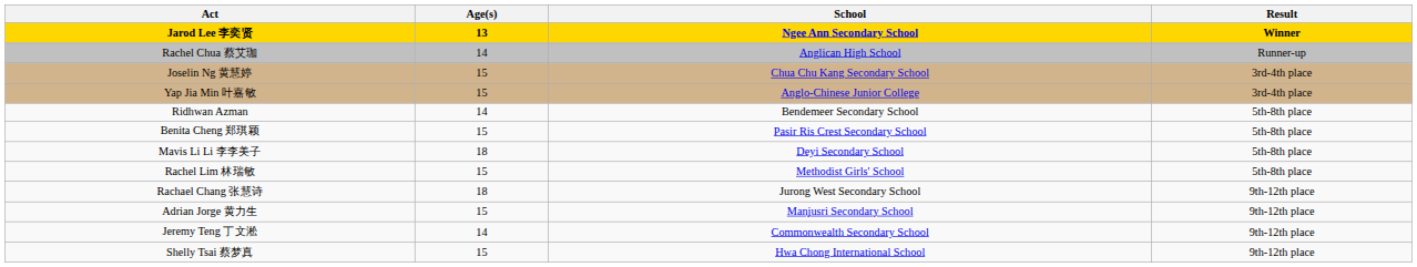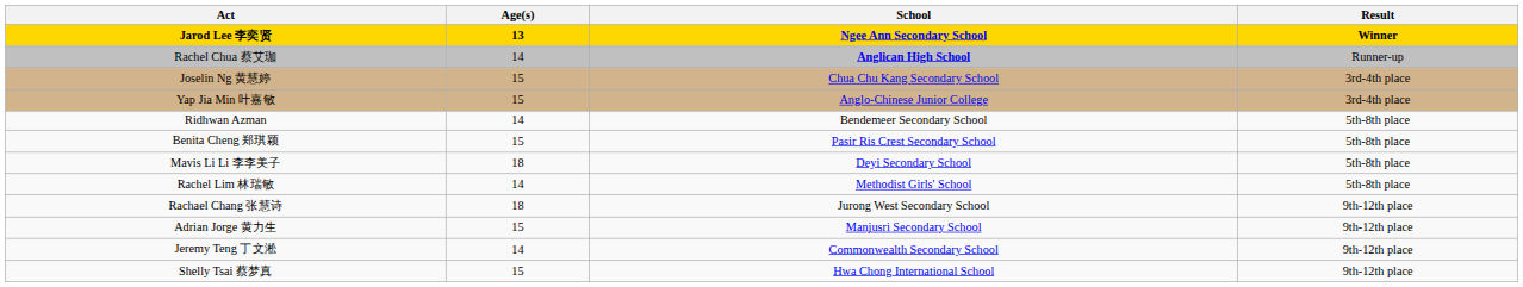Rachel Chua 蔡艾珈 | School: normal -> bold
Rachel Lim 林瑞敏 | Age(s): 15 -> 14
